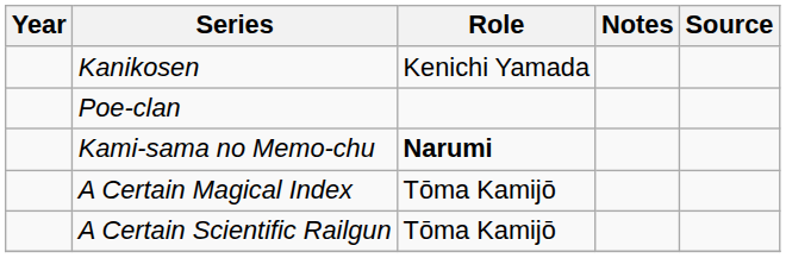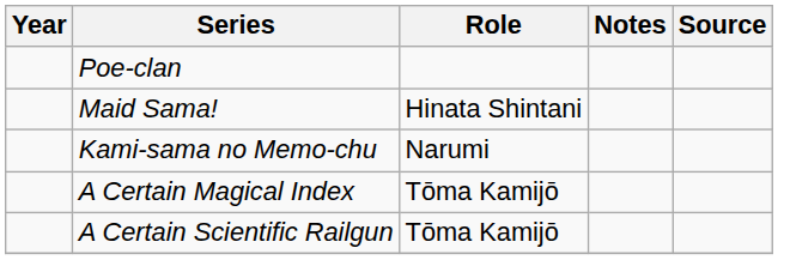- row: Kanikosen | Kenichi Yamada
+ row: Maid Sama! | Hinata Shintani
Kami-sama no Memo-chu | Role: bold -> normal
